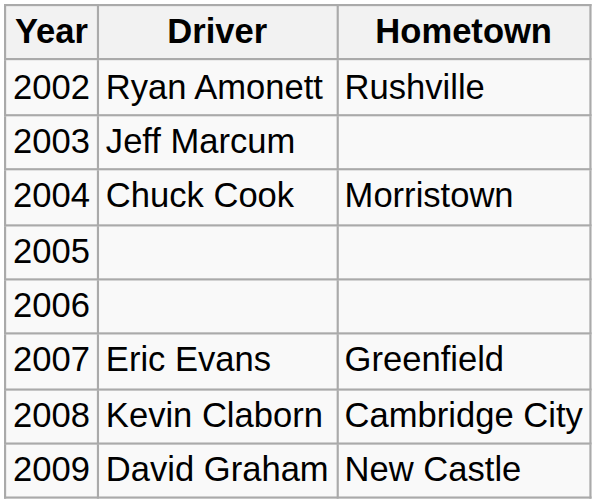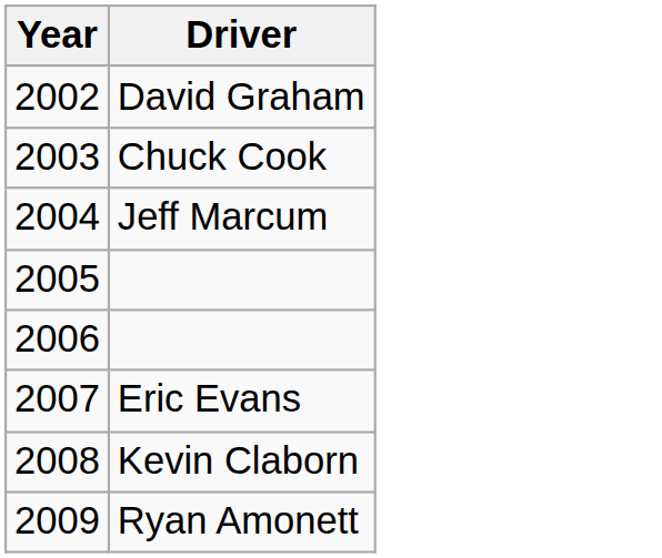- column: Hometown | Rushville | Morristown | Greenfield | Cambridge City | New Castle
2002 | Driver: Ryan Amonett -> David Graham
2003 | Driver: Jeff Marcum -> Chuck Cook
2004 | Driver: Chuck Cook -> Jeff Marcum
2009 | Driver: David Graham -> Ryan Amonett
